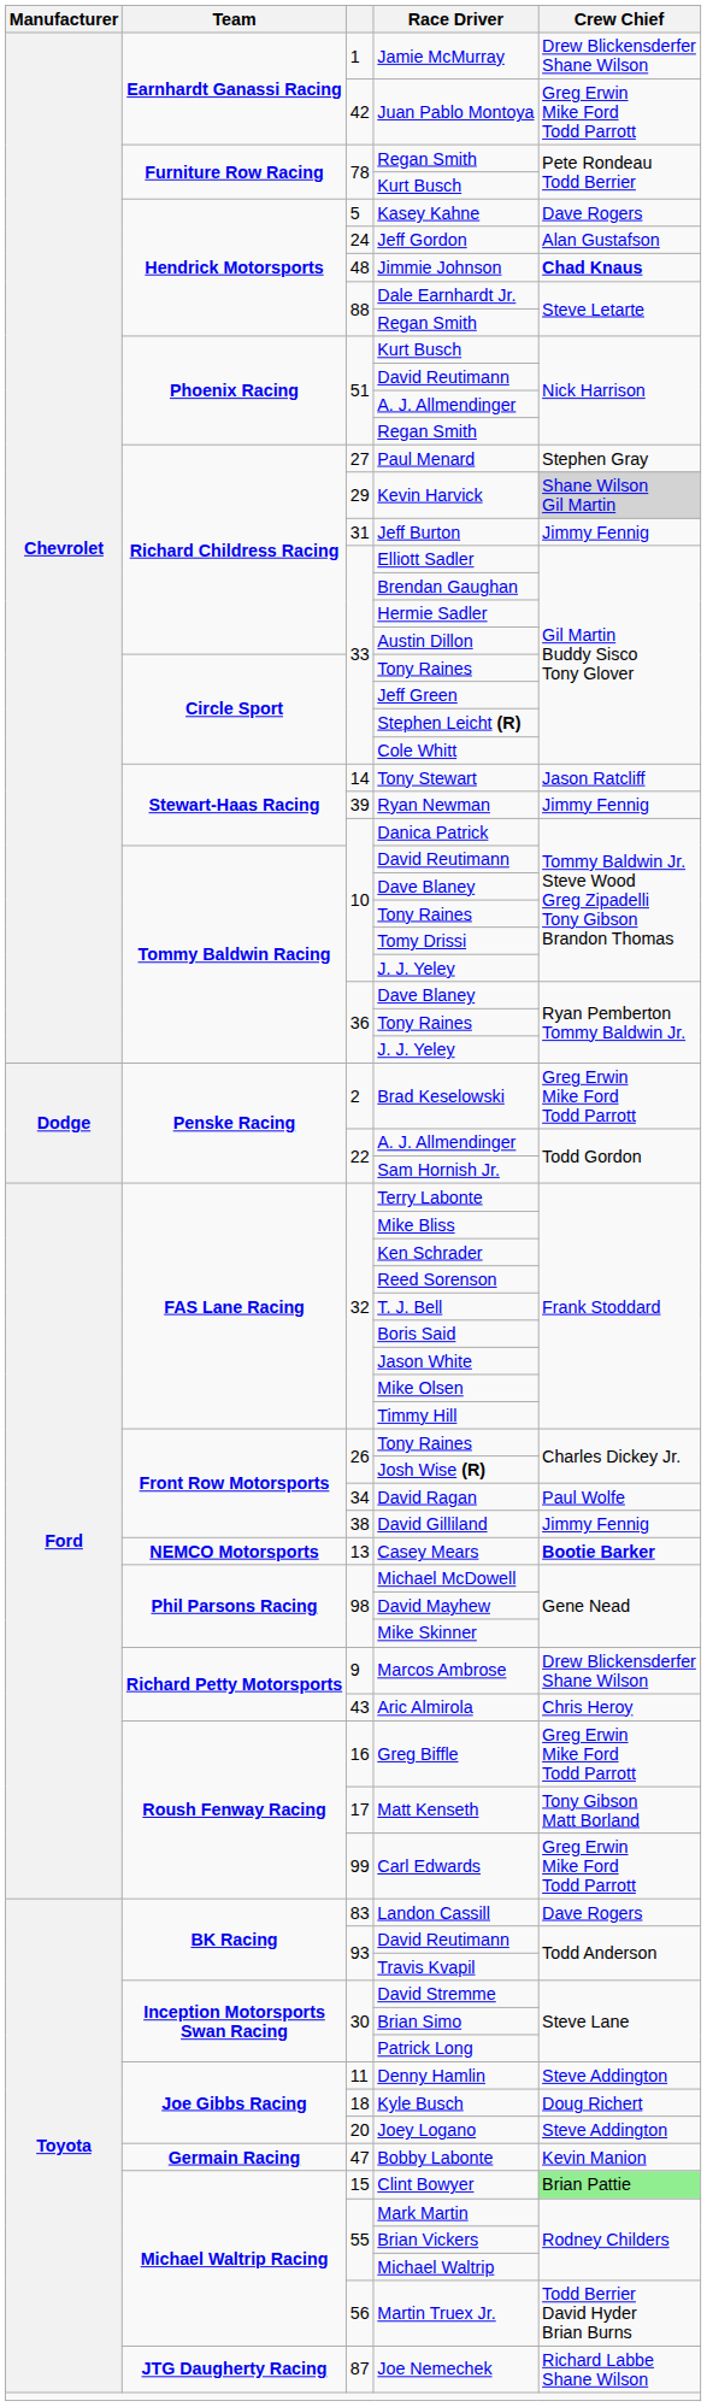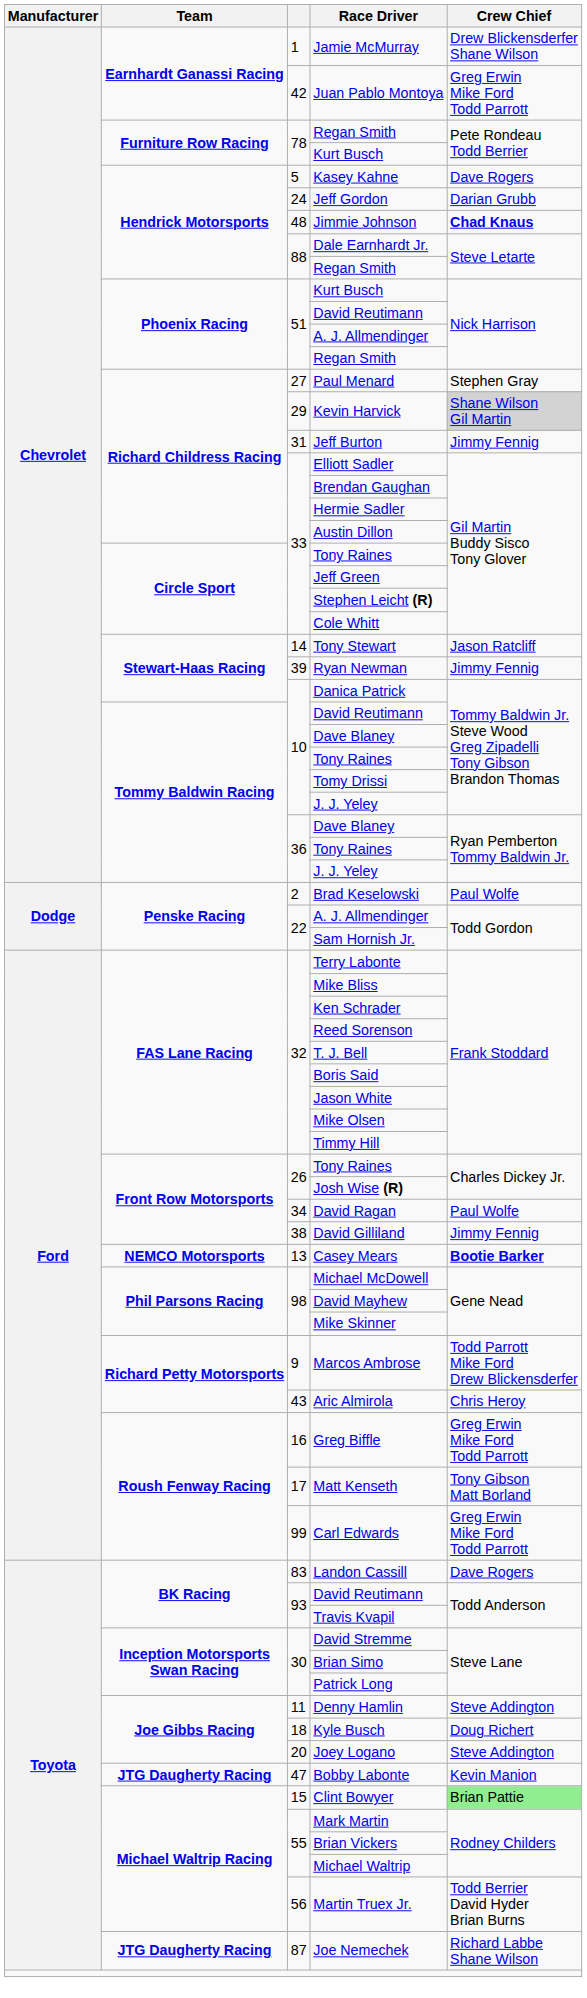Jeff Gordon | Crew Chief: Alan Gustafson -> Darian Grubb
Brad Keselowski | Crew Chief: Greg Erwin Mike Ford Todd Parrott -> Paul Wolfe
Marcos Ambrose | Crew Chief: Drew Blickensderfer Shane Wilson -> Todd Parrott Mike Ford Drew Blickensderfer
Bobby Labonte | Team: Germain Racing -> JTG Daugherty Racing
